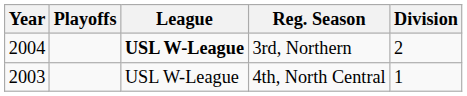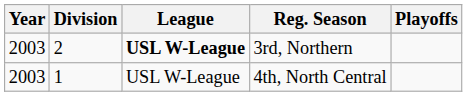columns swapped: Division <-> Playoffs
3rd, Northern | Year: 2004 -> 2003
